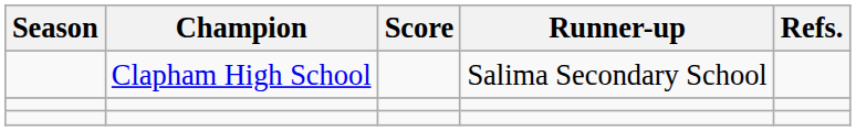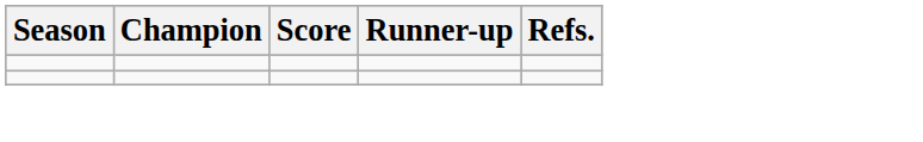- row: Clapham High School | Salima Secondary School
